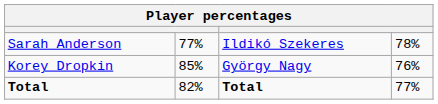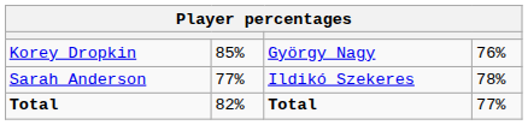rows swapped: Sarah Anderson <-> Korey Dropkin
